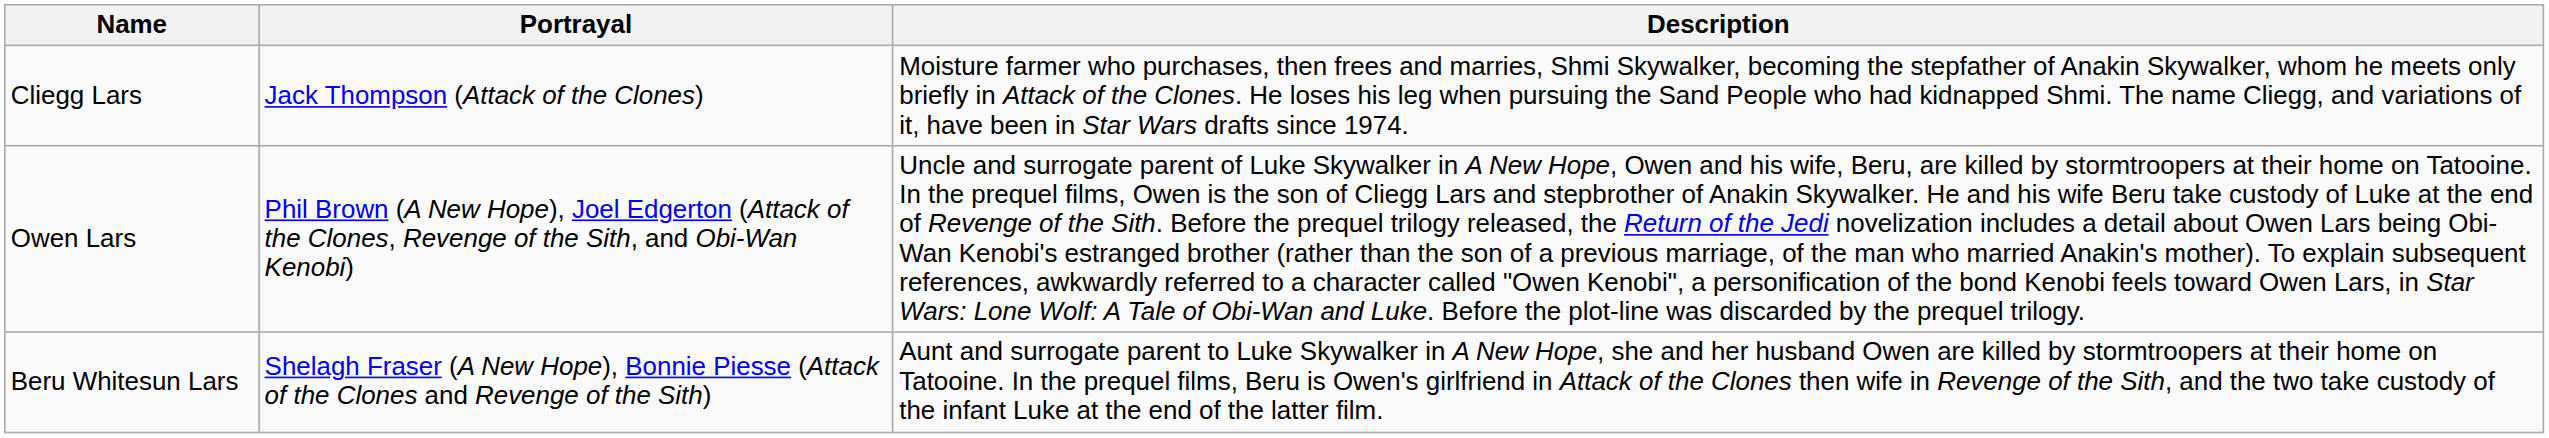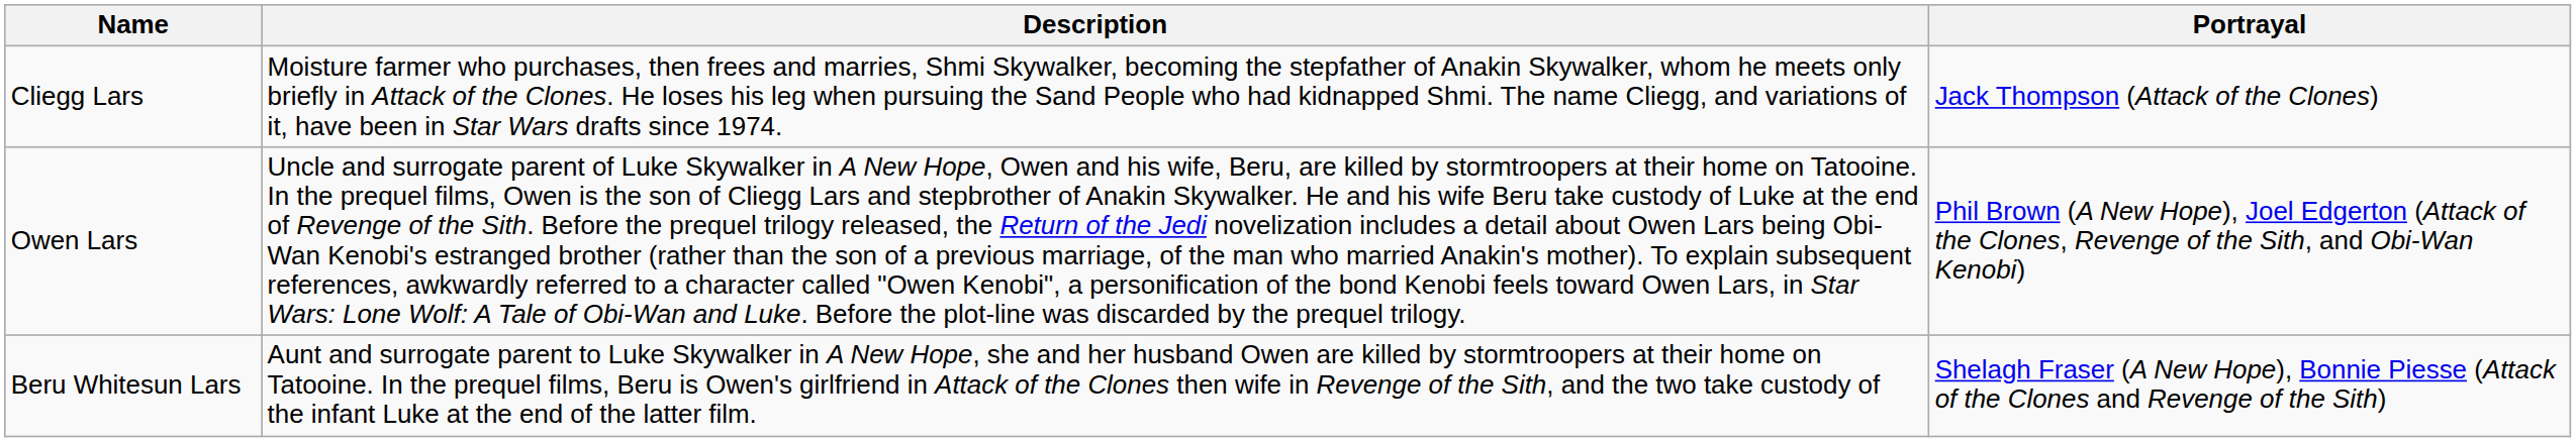columns swapped: Portrayal <-> Description
